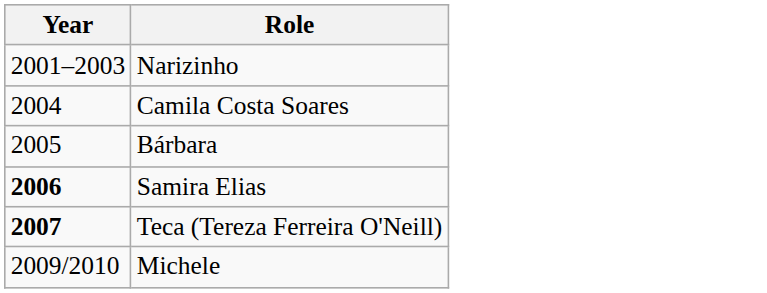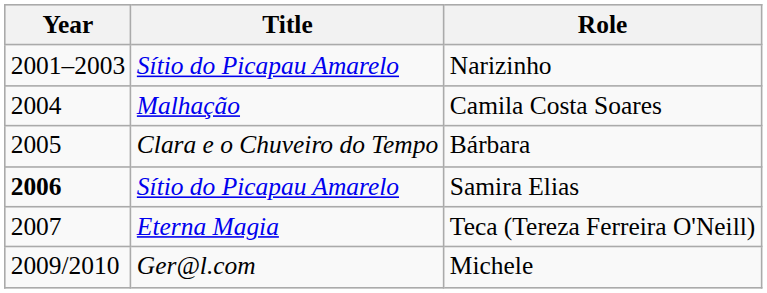+ column: Title | Sítio do Picapau Amarelo | Malhação | Clara e o Chuveiro do Tempo | Sítio do Picapau Amarelo | Eterna Magia | Ger@l.com
Teca (Tereza Ferreira O'Neill) | Year: bold -> normal
